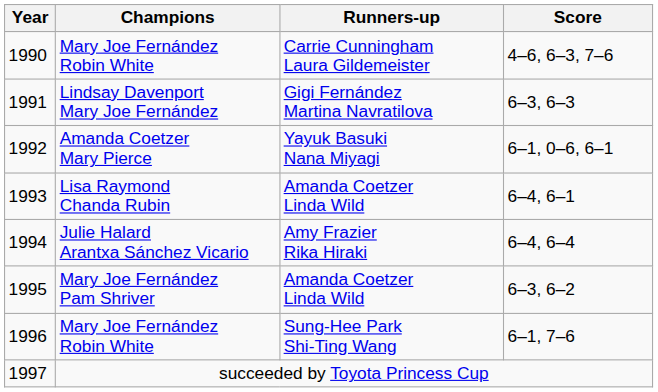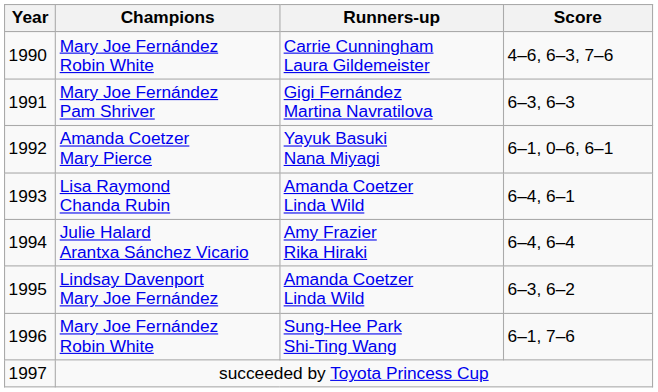1991 | Champions: Lindsay Davenport Mary Joe Fernández -> Mary Joe Fernández Pam Shriver
1995 | Champions: Mary Joe Fernández Pam Shriver -> Lindsay Davenport Mary Joe Fernández
